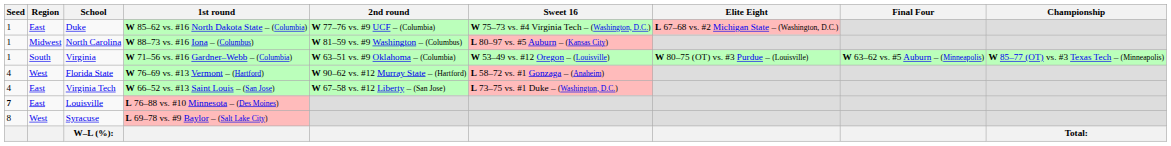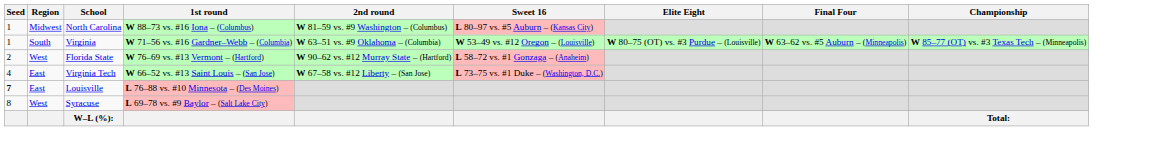- row: 1 | East | Duke | W 85–62 vs. #16 North Dakota State – (Columbia) | W 77–76 vs. #9 UCF – (Columbia) | W 75–73 vs. #4 Virginia Tech – (Washington, D.C.) | L 67–68 vs. #2 Michigan State – (Washington, D.C.)
Florida State | Seed: 4 -> 2
